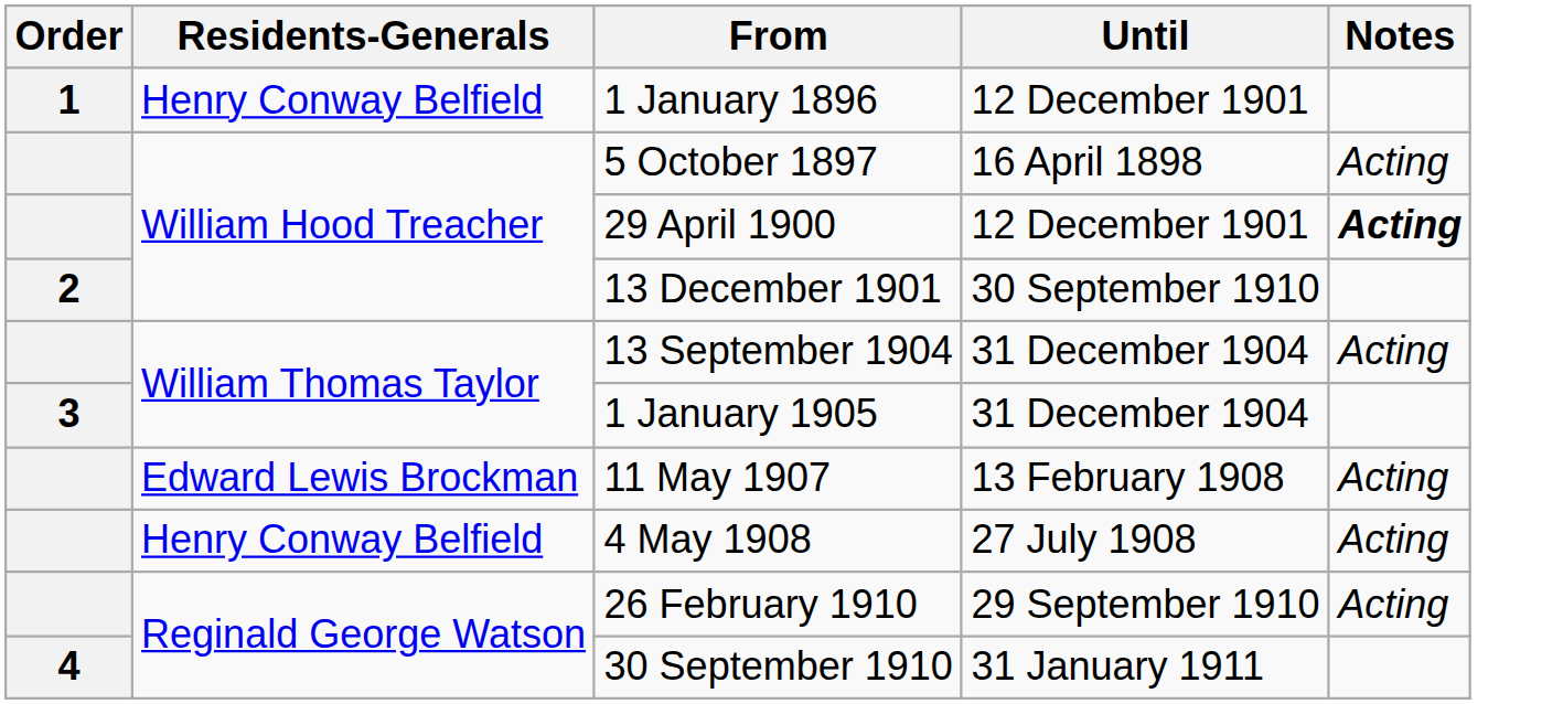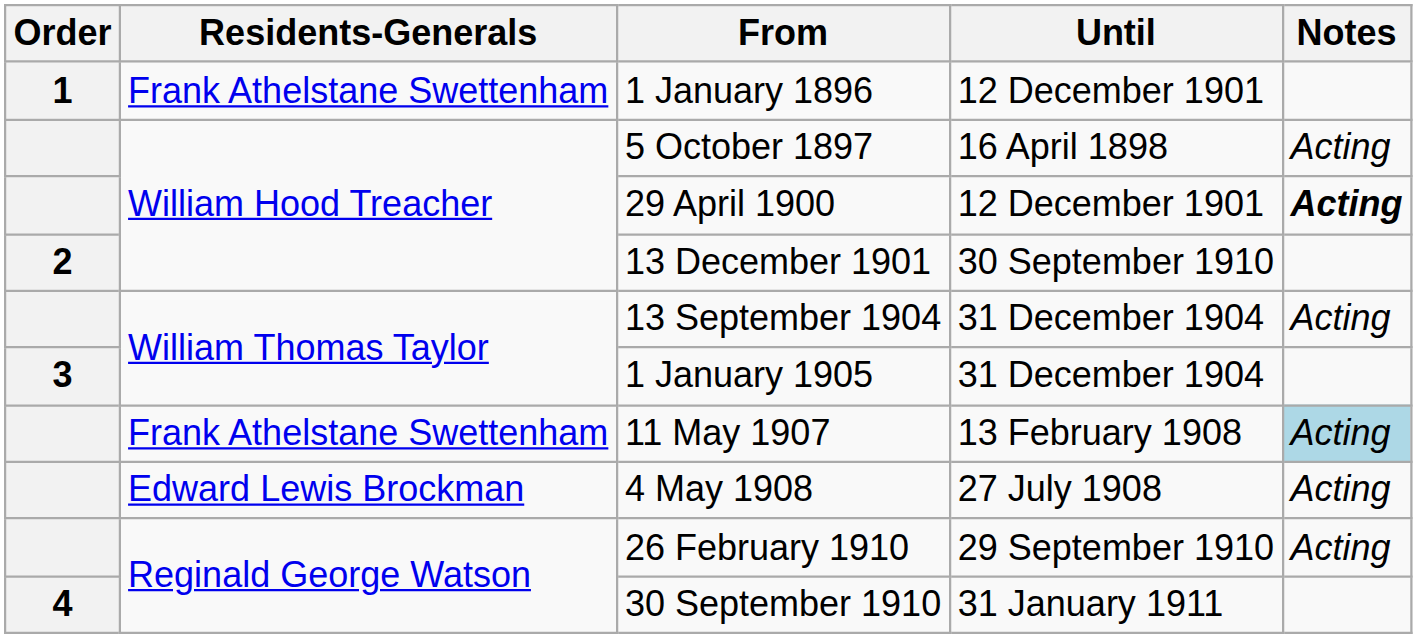1 January 1896 | Residents-Generals: Henry Conway Belfield -> Frank Athelstane Swettenham
11 May 1907 | Residents-Generals: Edward Lewis Brockman -> Frank Athelstane Swettenham
11 May 1907 | Notes: no background -> lightblue background
4 May 1908 | Residents-Generals: Henry Conway Belfield -> Edward Lewis Brockman
